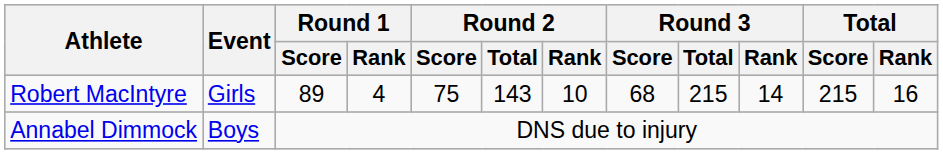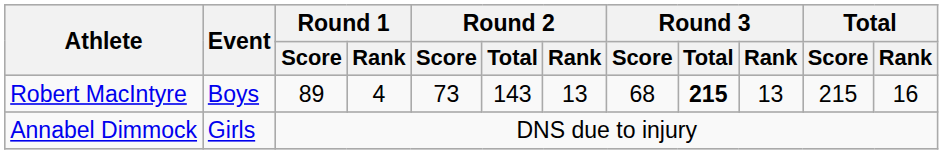Robert MacIntyre | Event: Girls -> Boys
Robert MacIntyre | Round 2 / Score: 75 -> 73
Robert MacIntyre | Round 2 / Rank: 10 -> 13
Robert MacIntyre | Round 3 / Total: normal -> bold
Robert MacIntyre | Round 3 / Rank: 14 -> 13
Annabel Dimmock | Event: Boys -> Girls
